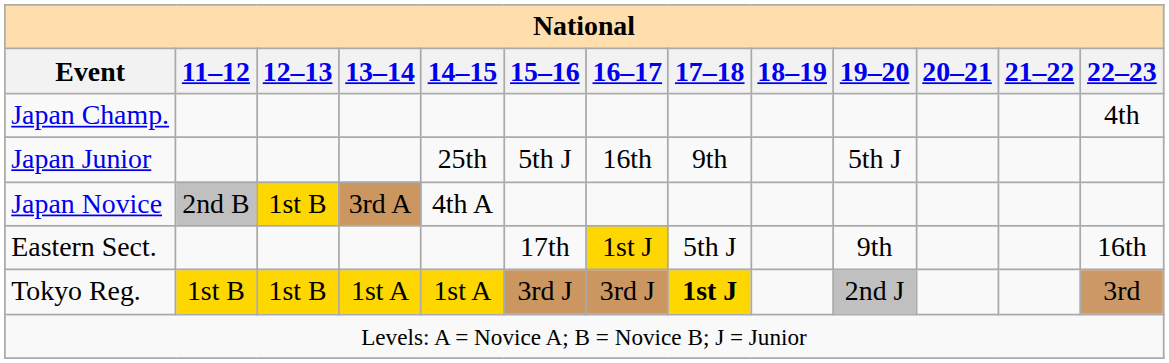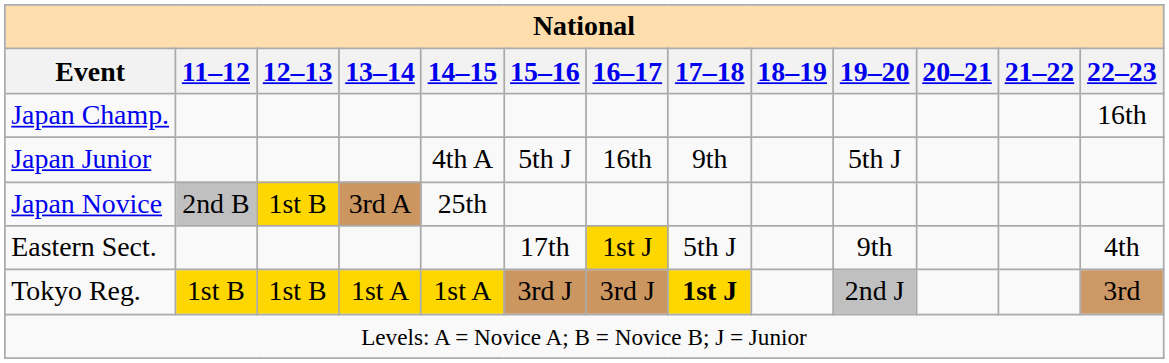Japan Champ. | 22–23: 4th -> 16th
Japan Junior | 14–15: 25th -> 4th A
Japan Novice | 14–15: 4th A -> 25th
Eastern Sect. | 22–23: 16th -> 4th
